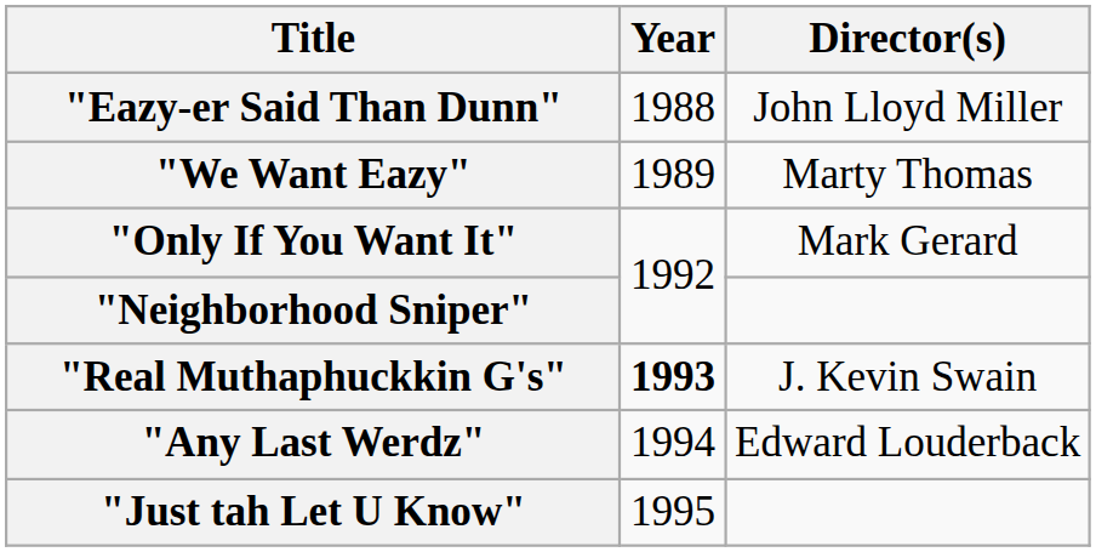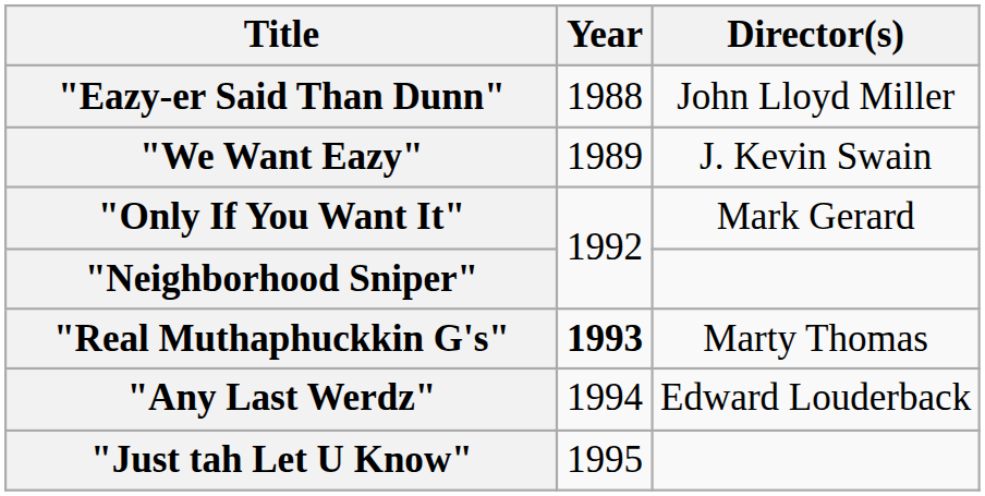"We Want Eazy" | Director(s): Marty Thomas -> J. Kevin Swain
"Real Muthaphuckkin G's" | Director(s): J. Kevin Swain -> Marty Thomas
